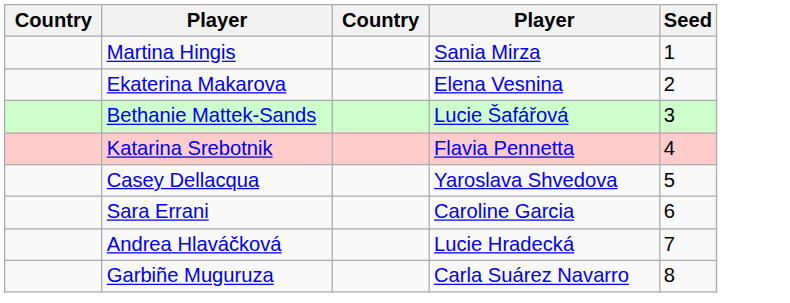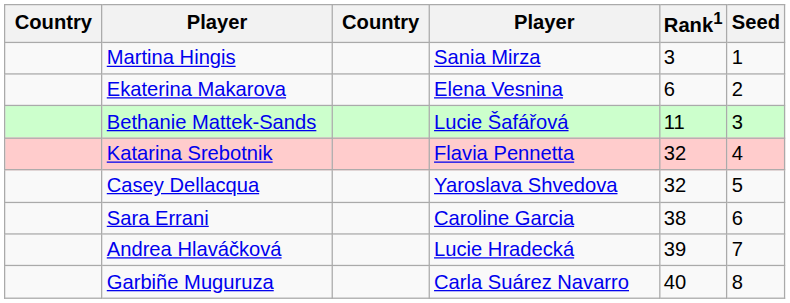+ column: Rank1 | 3 | 6 | 11 | 32 | 32 | 38 | 39 | 40
